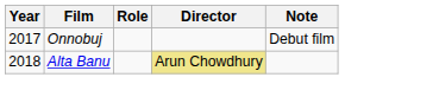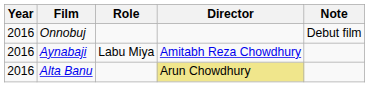Onnobuj | Year: 2017 -> 2016
+ row: 2016 | Aynabaji | Labu Miya | Amitabh Reza Chowdhury
Alta Banu | Year: 2018 -> 2016
